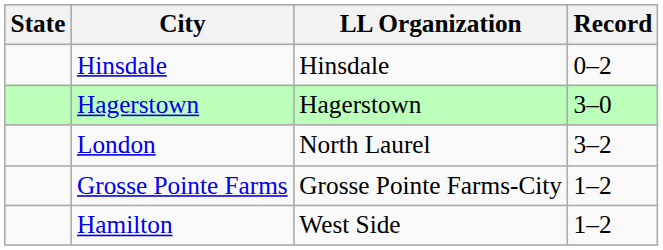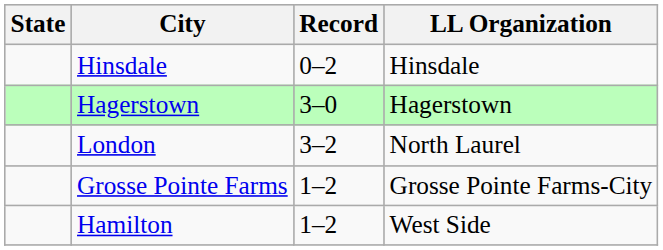columns swapped: LL Organization <-> Record
